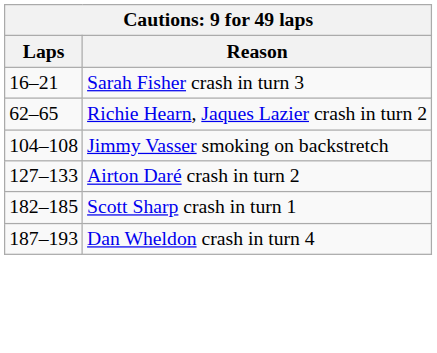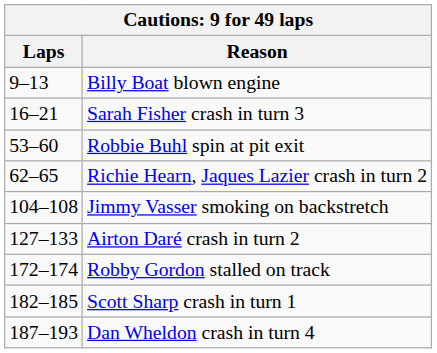+ row: 9–13 | Billy Boat blown engine
+ row: 53–60 | Robbie Buhl spin at pit exit
+ row: 172–174 | Robby Gordon stalled on track
